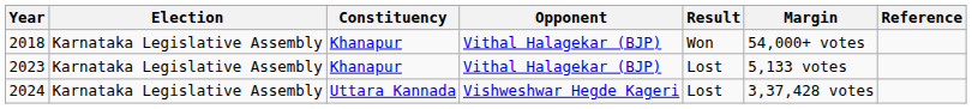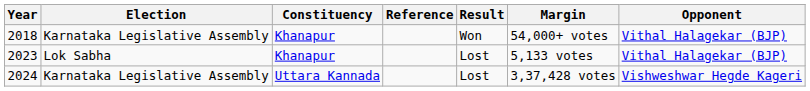columns swapped: Opponent <-> Reference
2023 | Election: Karnataka Legislative Assembly -> Lok Sabha
